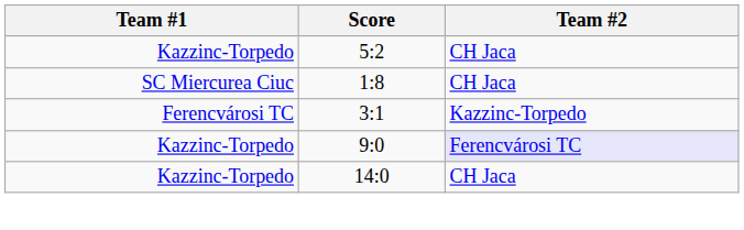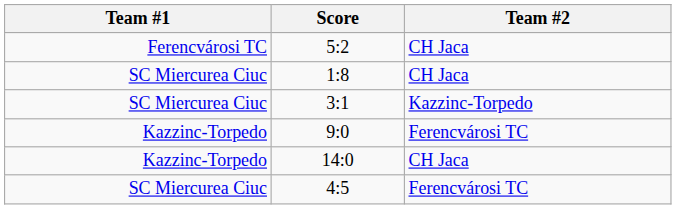5:2 | Team #1: Kazzinc-Torpedo -> Ferencvárosi TC
3:1 | Team #1: Ferencvárosi TC -> SC Miercurea Ciuc
9:0 | Team #2: lavender background -> no background
+ row: SC Miercurea Ciuc | 4:5 | Ferencvárosi TC
